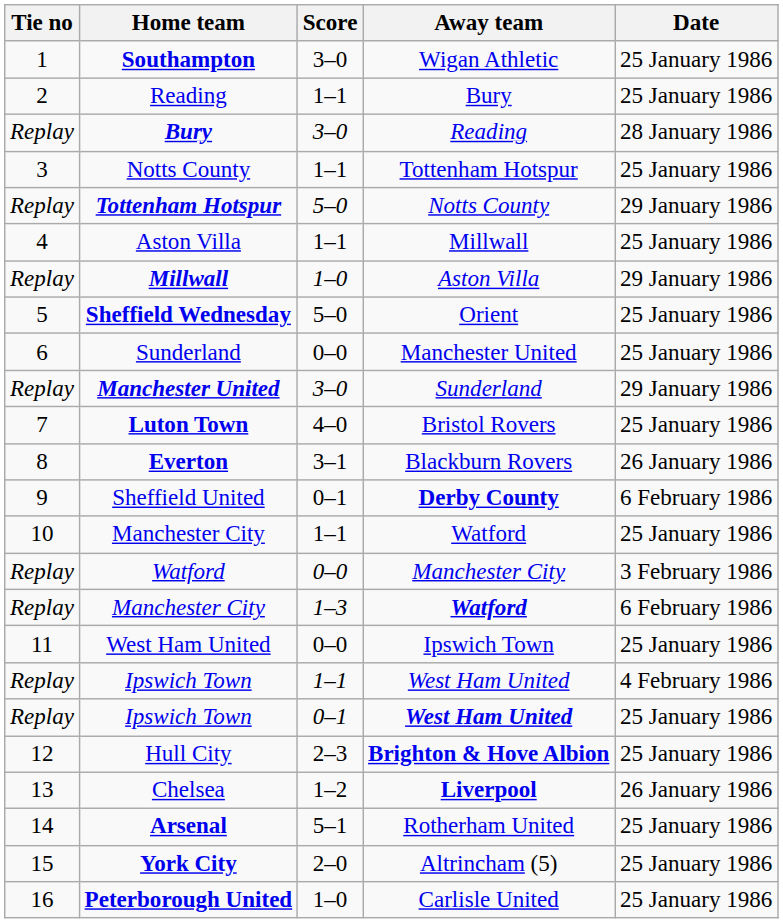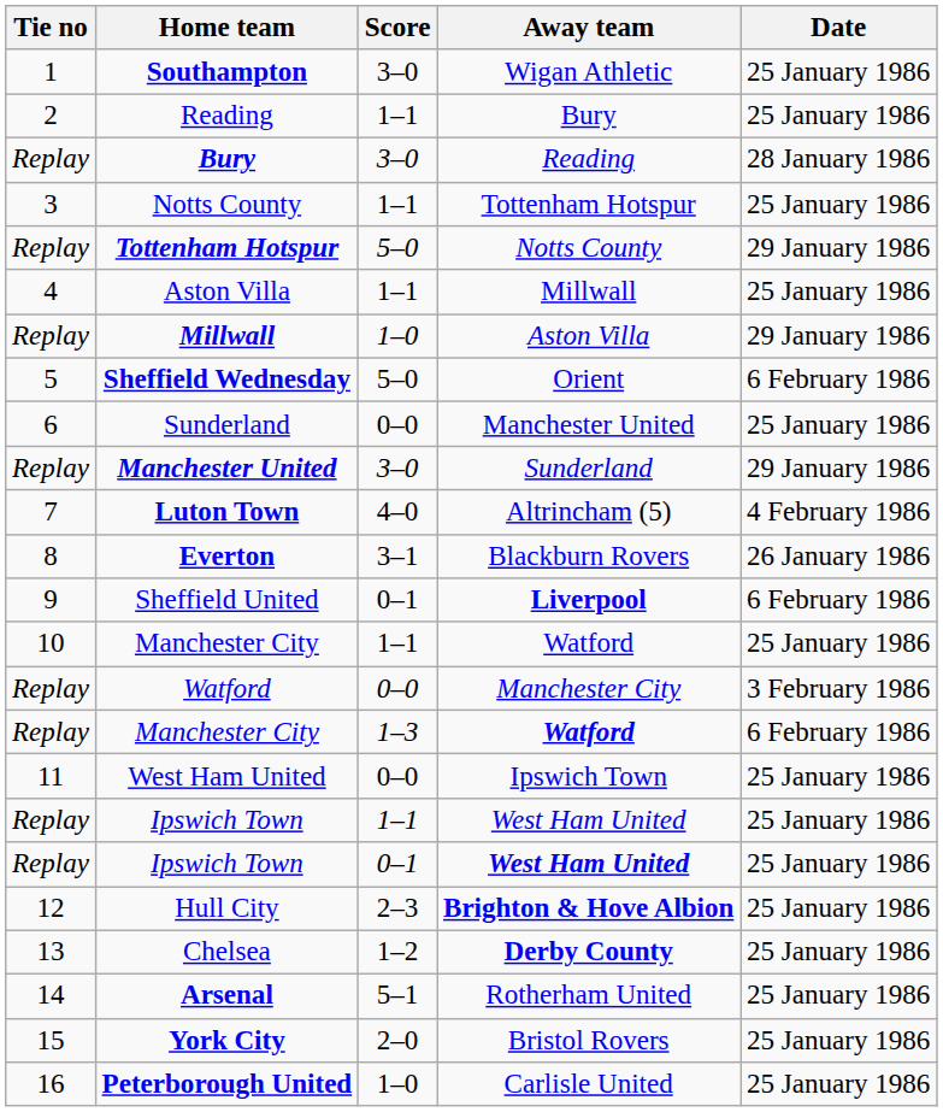Sheffield Wednesday | Date: 25 January 1986 -> 6 February 1986
Luton Town | Away team: Bristol Rovers -> Altrincham (5)
Luton Town | Date: 25 January 1986 -> 4 February 1986
Sheffield United | Away team: Derby County -> Liverpool
Ipswich Town / 1–1 | Date: 4 February 1986 -> 25 January 1986
Chelsea | Away team: Liverpool -> Derby County
Chelsea | Date: 26 January 1986 -> 25 January 1986
York City | Away team: Altrincham (5) -> Bristol Rovers
